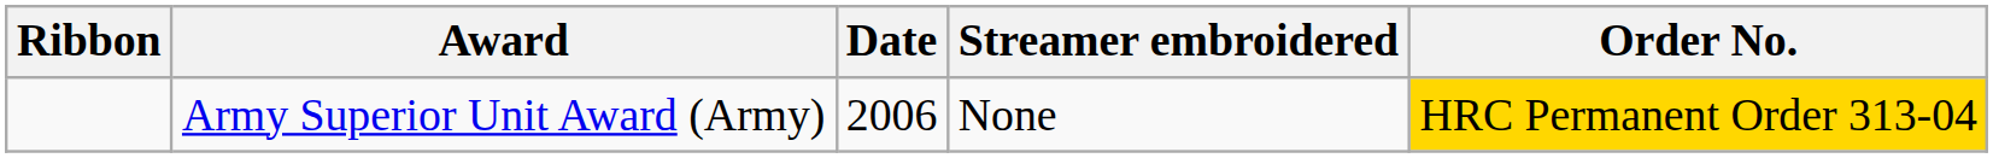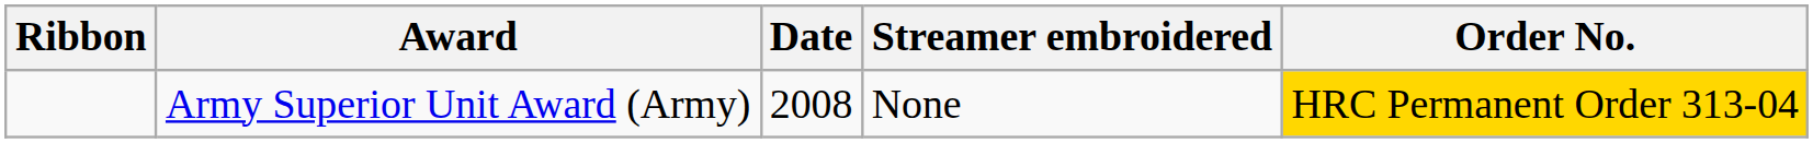Army Superior Unit Award (Army) | Date: 2006 -> 2008
